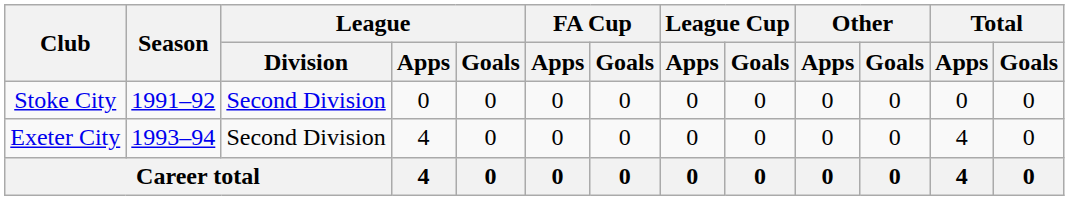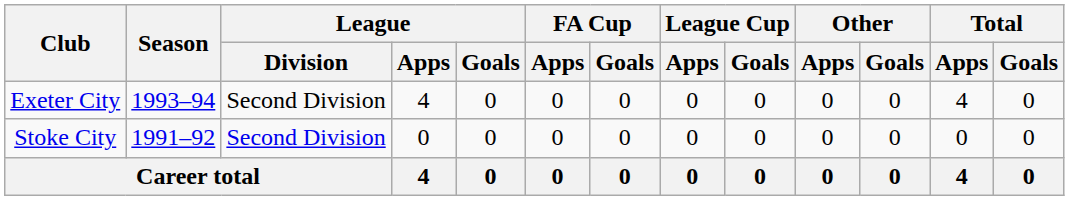rows swapped: Stoke City <-> Exeter City
